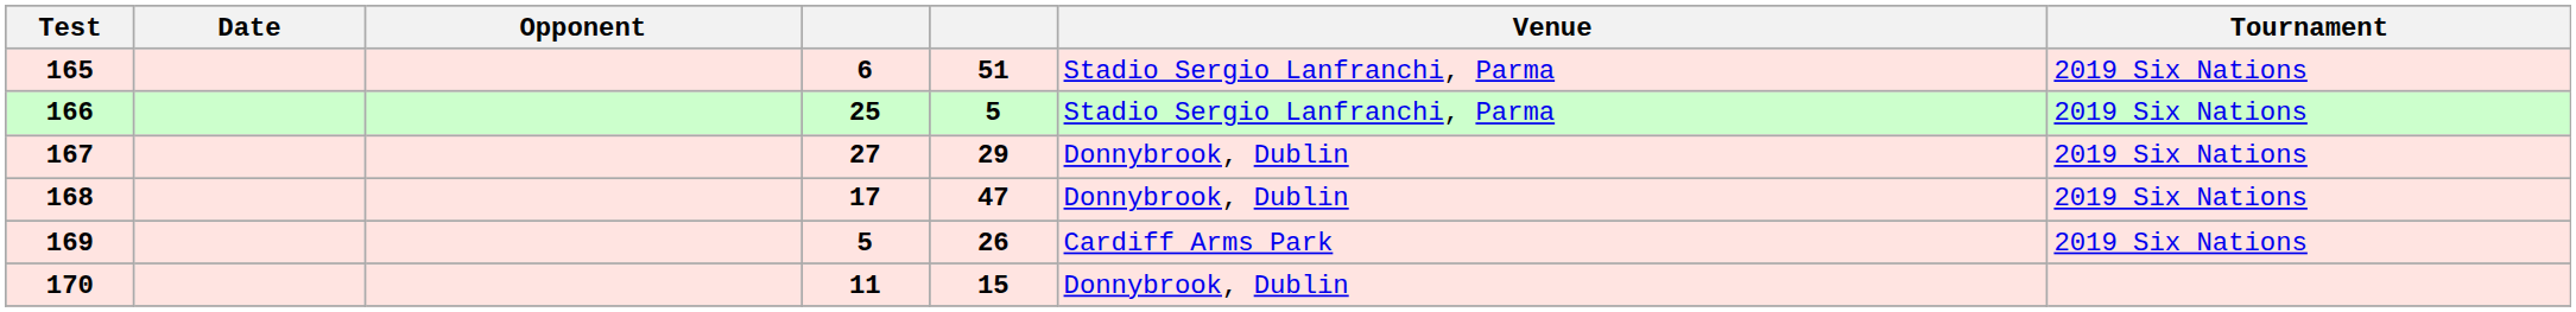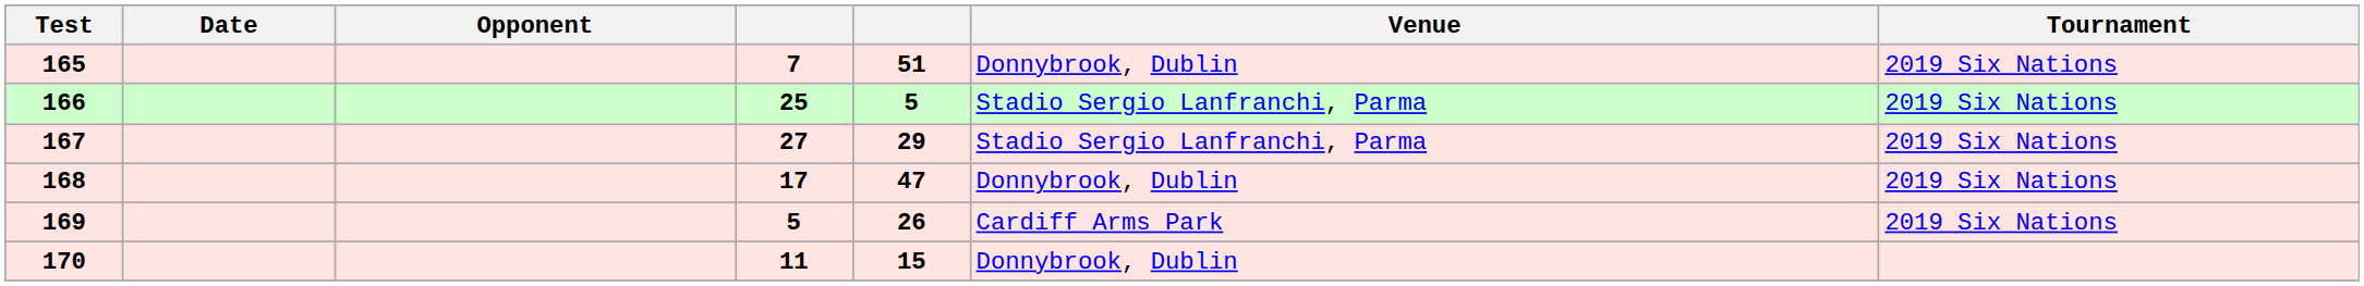165 | column 4: 6 -> 7
165 | Venue: Stadio Sergio Lanfranchi, Parma -> Donnybrook, Dublin
167 | Venue: Donnybrook, Dublin -> Stadio Sergio Lanfranchi, Parma
